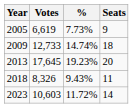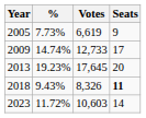columns swapped: Votes <-> %
2009 | Seats: 18 -> 17
2018 | Seats: normal -> bold
